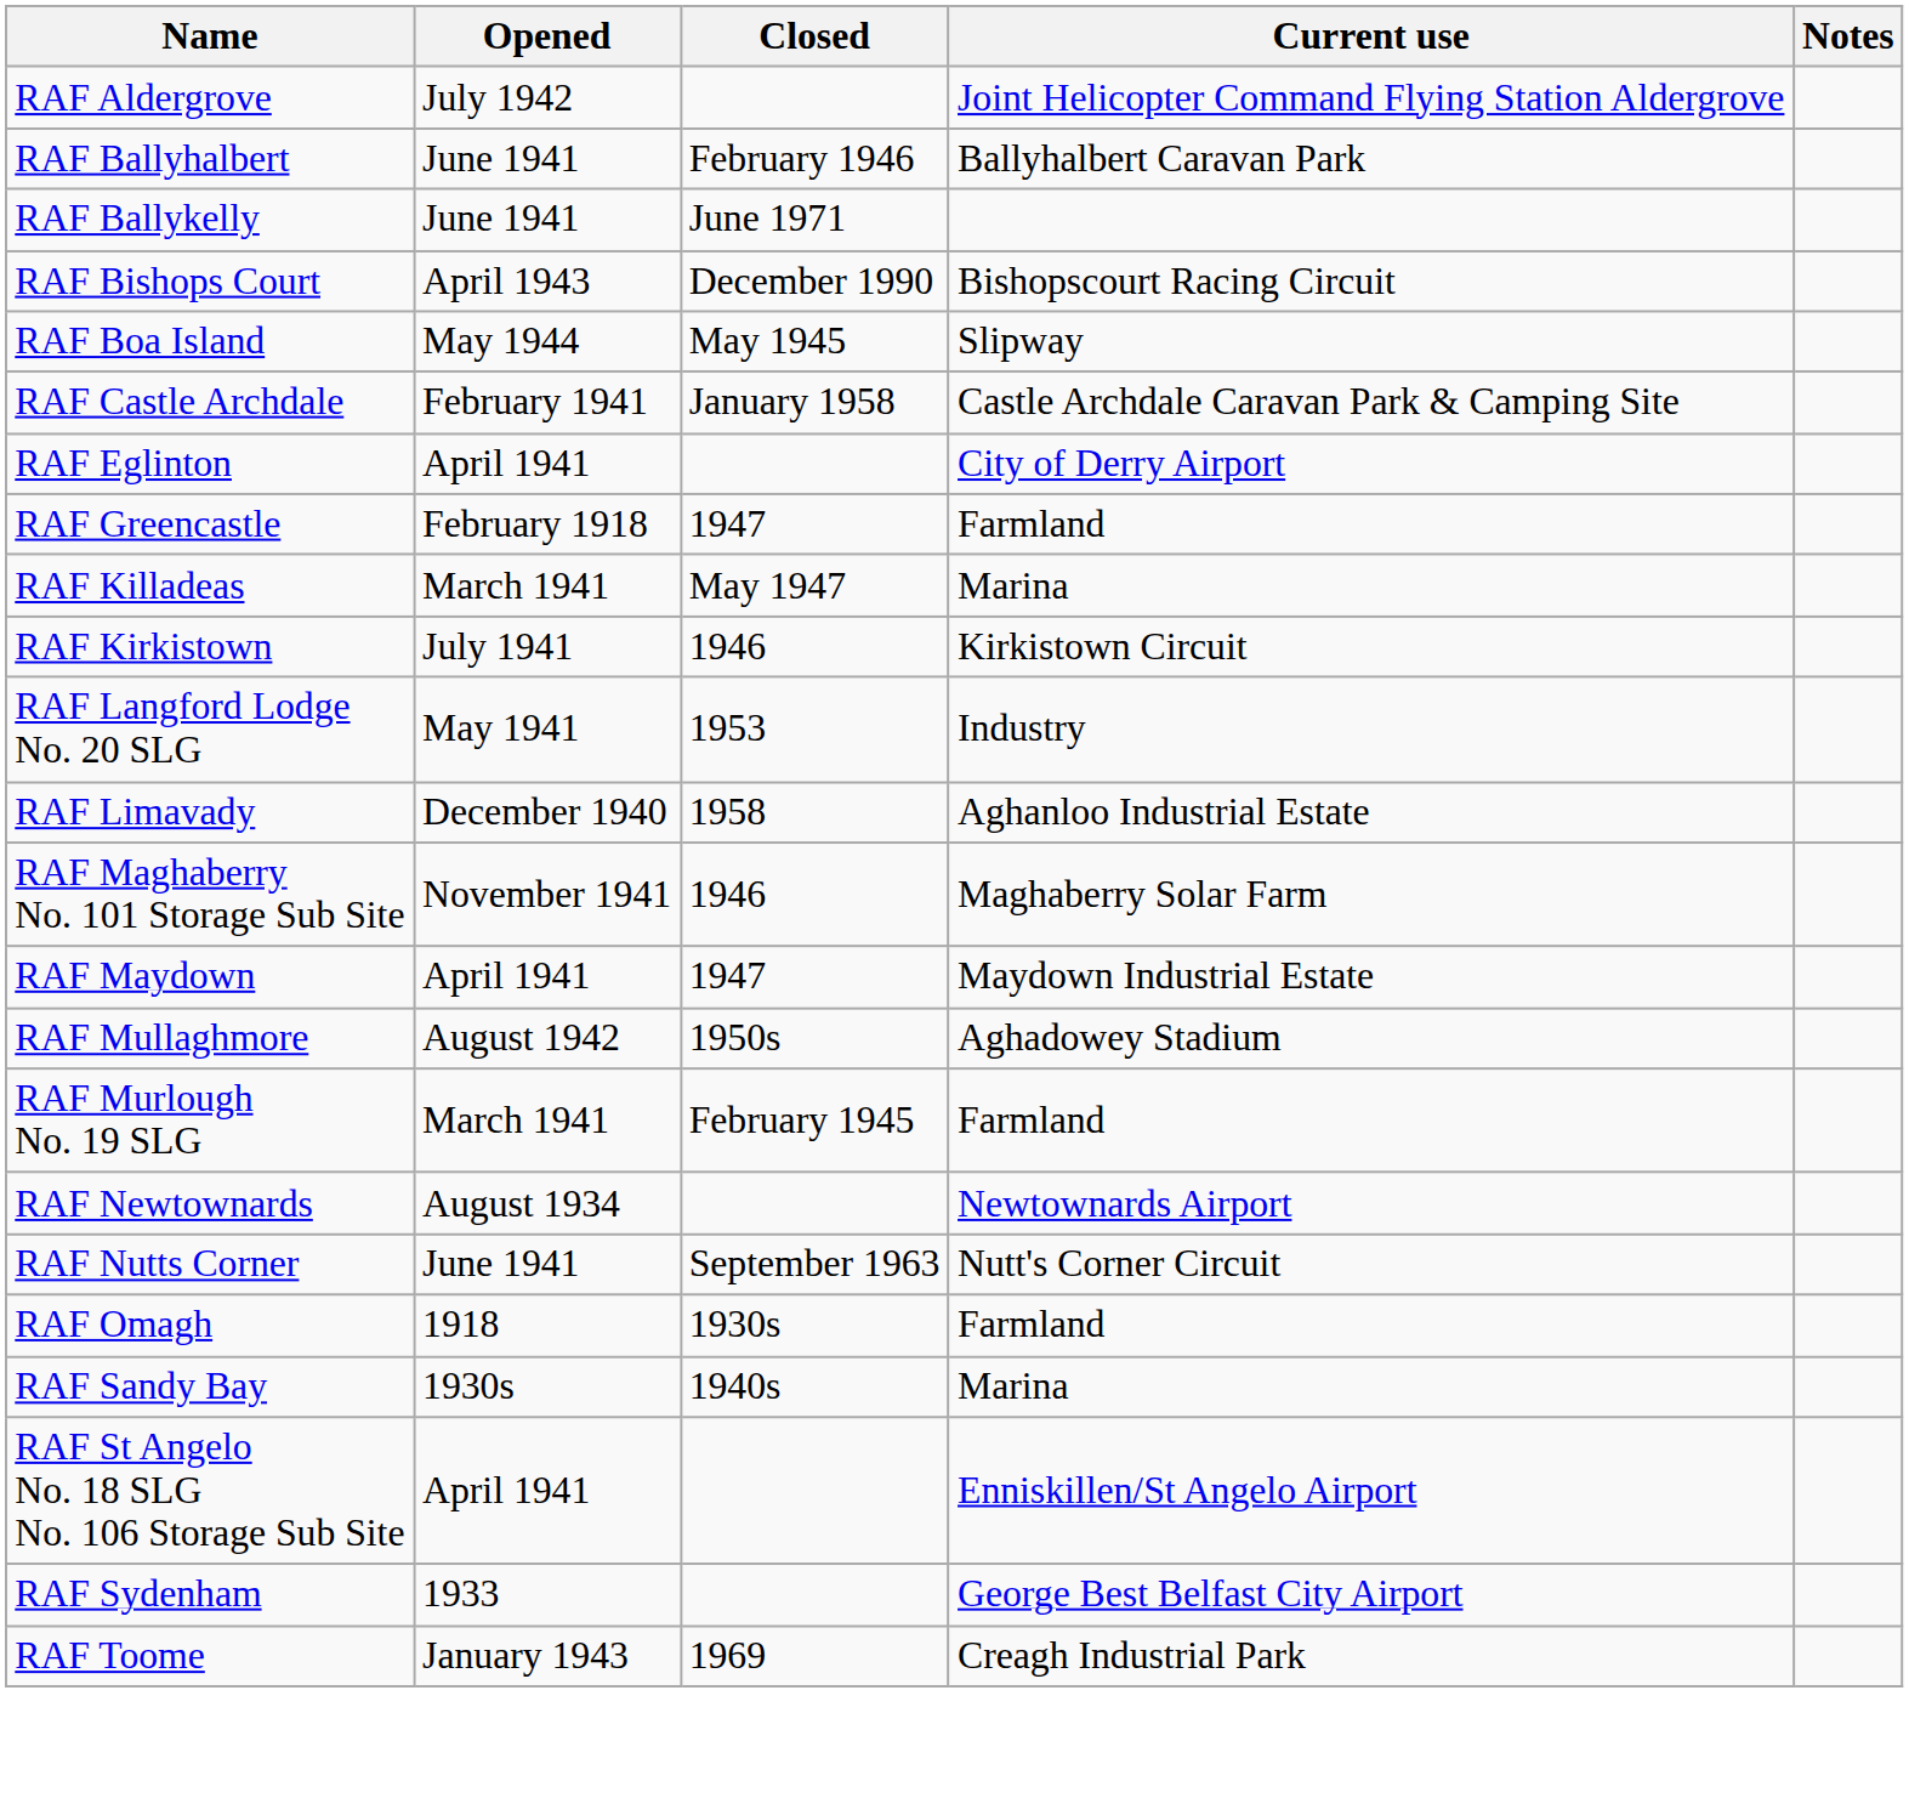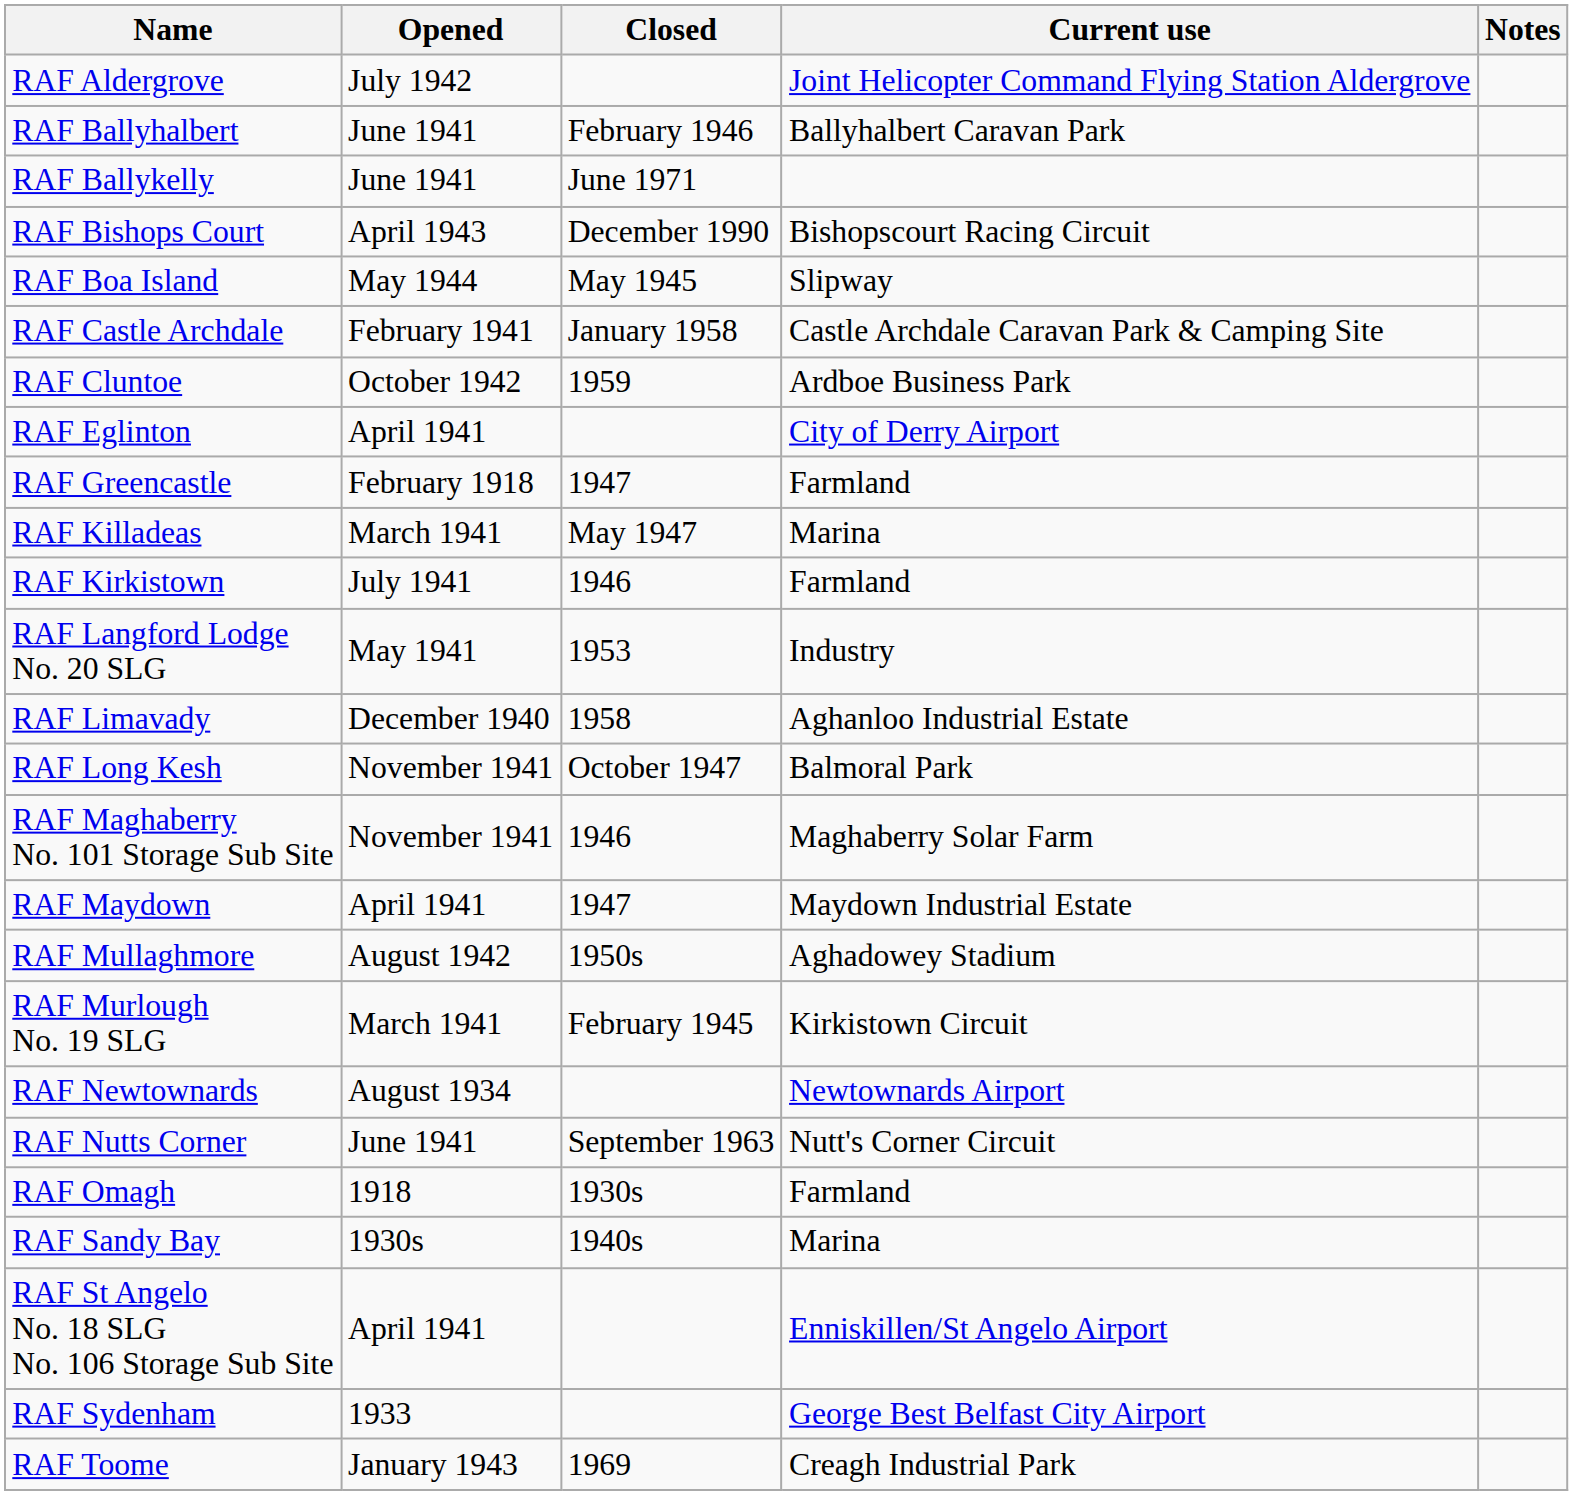+ row: RAF Cluntoe | October 1942 | 1959 | Ardboe Business Park
RAF Kirkistown | Current use: Kirkistown Circuit -> Farmland
+ row: RAF Long Kesh | November 1941 | October 1947 | Balmoral Park
RAF Murlough No. 19 SLG | Current use: Farmland -> Kirkistown Circuit
